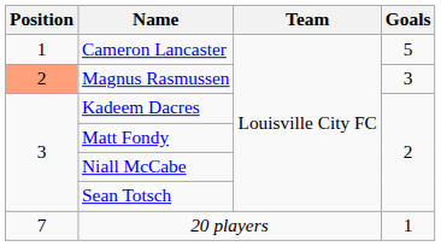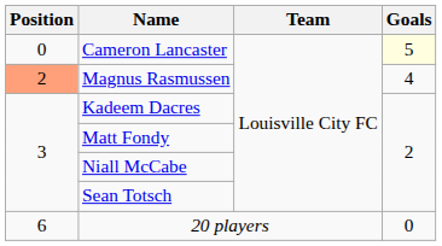Cameron Lancaster | Position: 1 -> 0
Cameron Lancaster | Goals: no background -> lightyellow background
Magnus Rasmussen | Goals: 3 -> 4
20 players | Position: 7 -> 6
20 players | Goals: 1 -> 0
